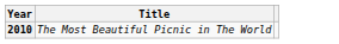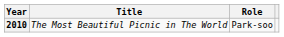+ column: Role | Park-soo
